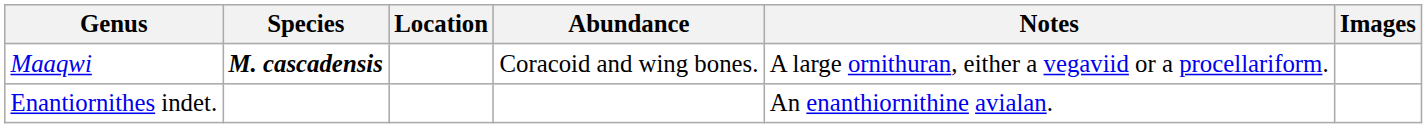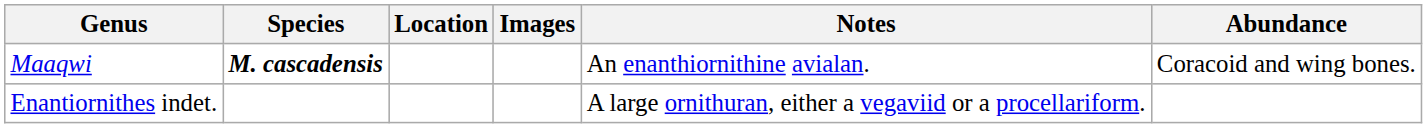columns swapped: Abundance <-> Images
Maaqwi | Notes: A large ornithuran, either a vegaviid or a procellariform. -> An enanthiornithine avialan.
Enantiornithes indet. | Notes: An enanthiornithine avialan. -> A large ornithuran, either a vegaviid or a procellariform.
